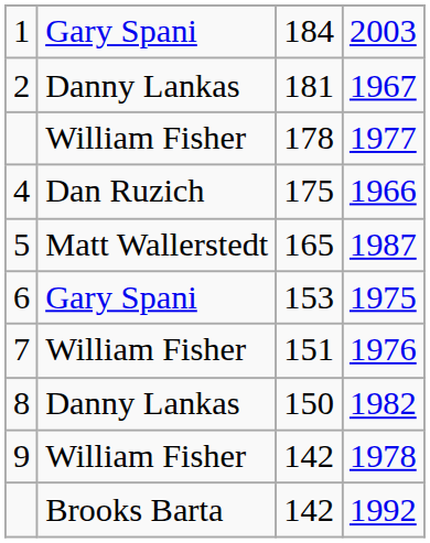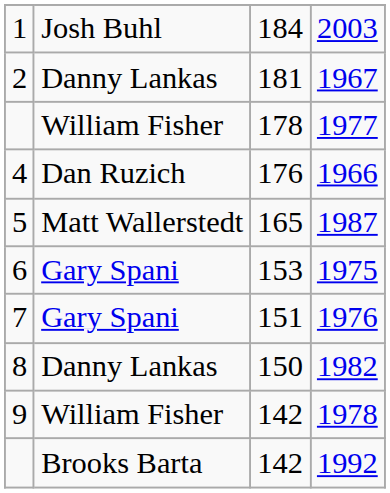2003 | column 2: Gary Spani -> Josh Buhl
1966 | column 3: 175 -> 176
1976 | column 2: William Fisher -> Gary Spani
